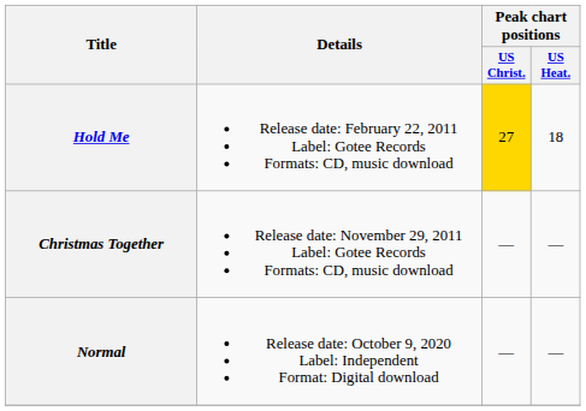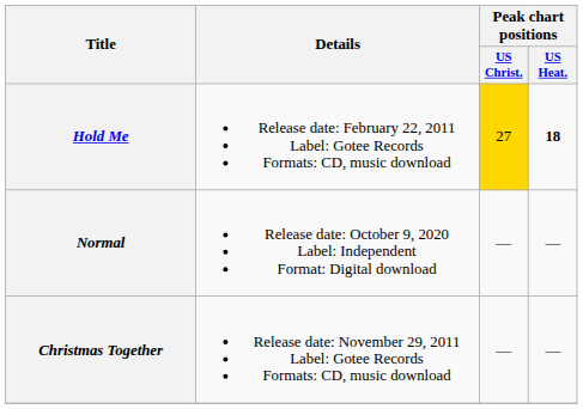Hold Me | Peak chart positions / US Heat.: normal -> bold
rows swapped: Christmas Together <-> Normal
